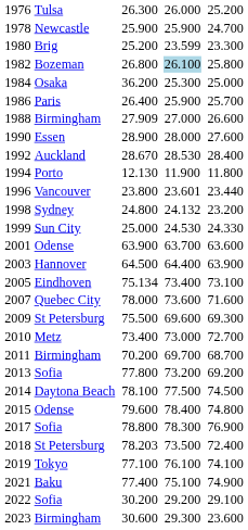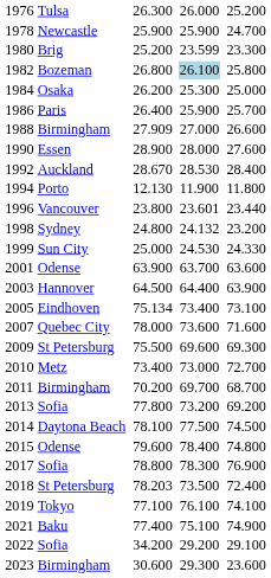1984 | column 4: 36.200 -> 26.200
2022 | column 4: 30.200 -> 34.200
